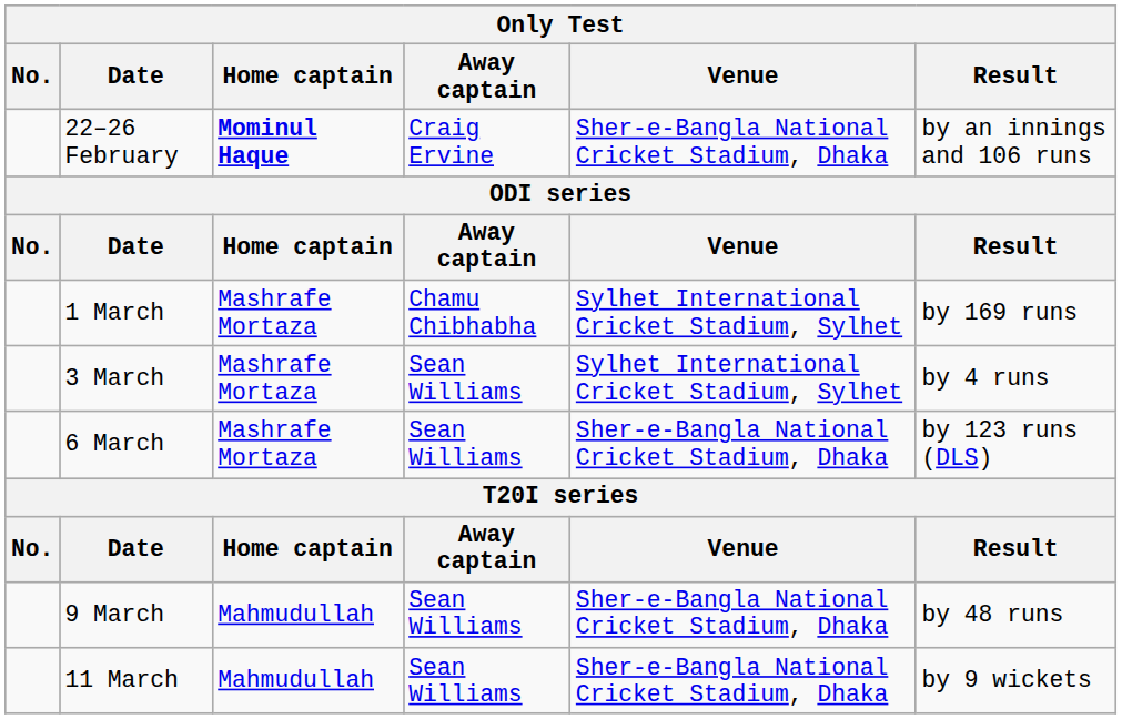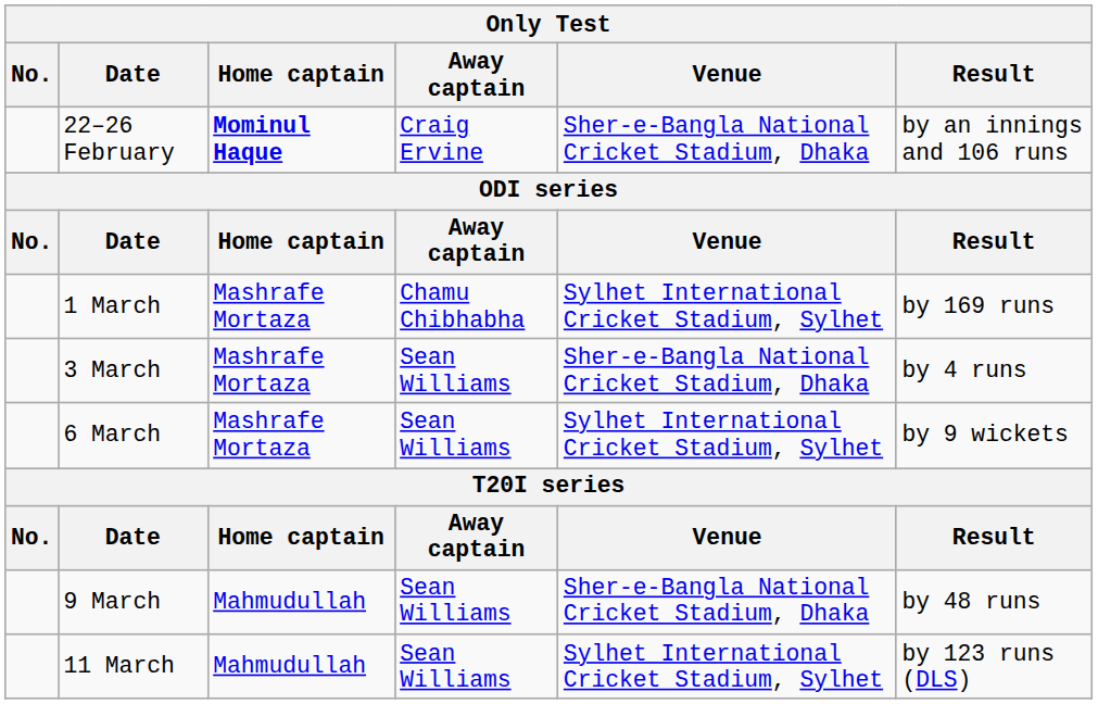3 March | Venue: Sylhet International Cricket Stadium, Sylhet -> Sher-e-Bangla National Cricket Stadium, Dhaka
6 March | Venue: Sher-e-Bangla National Cricket Stadium, Dhaka -> Sylhet International Cricket Stadium, Sylhet
6 March | Result: by 123 runs (DLS) -> by 9 wickets
11 March | Venue: Sher-e-Bangla National Cricket Stadium, Dhaka -> Sylhet International Cricket Stadium, Sylhet
11 March | Result: by 9 wickets -> by 123 runs (DLS)
